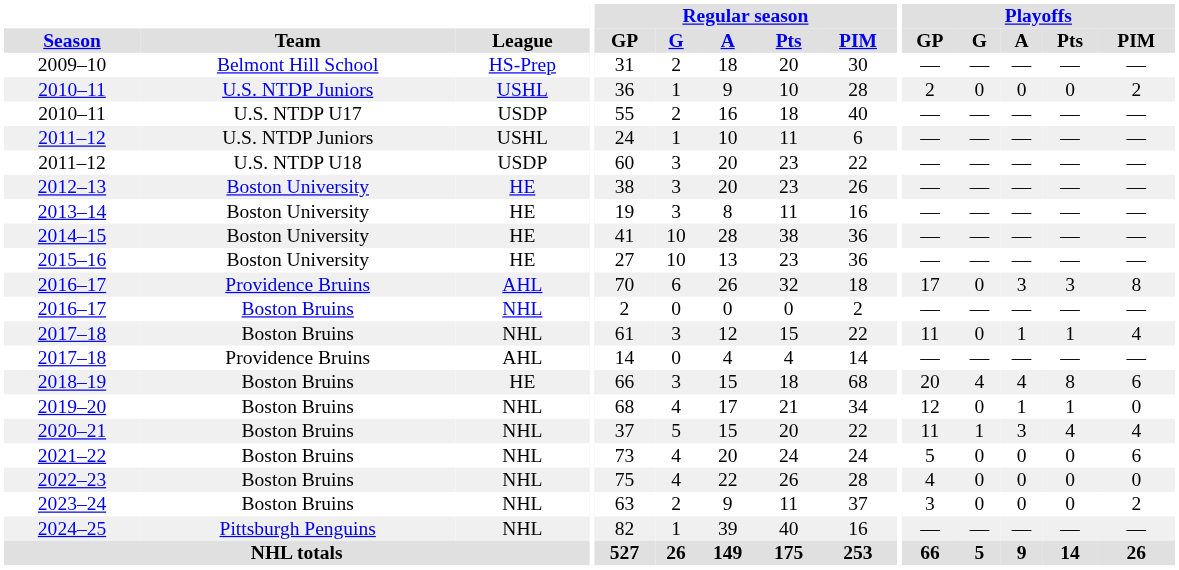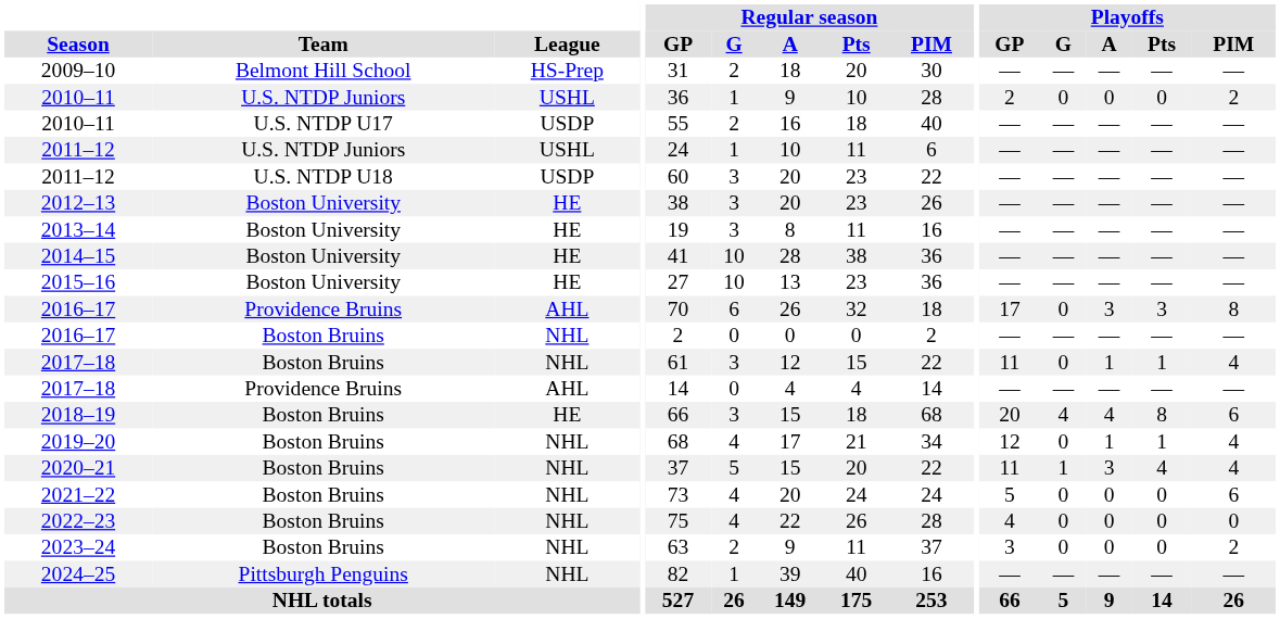2019–20 | Playoffs / PIM: 0 -> 4
